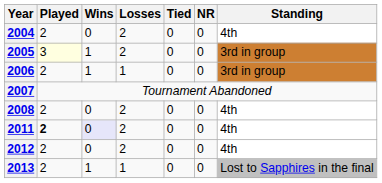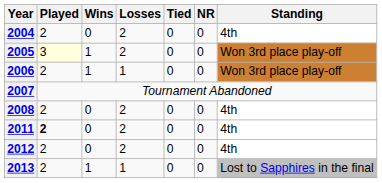2005 | Standing: 3rd in group -> Won 3rd place play-off
2006 | Standing: 3rd in group -> Won 3rd place play-off
2011 | Wins: lavender background -> no background
